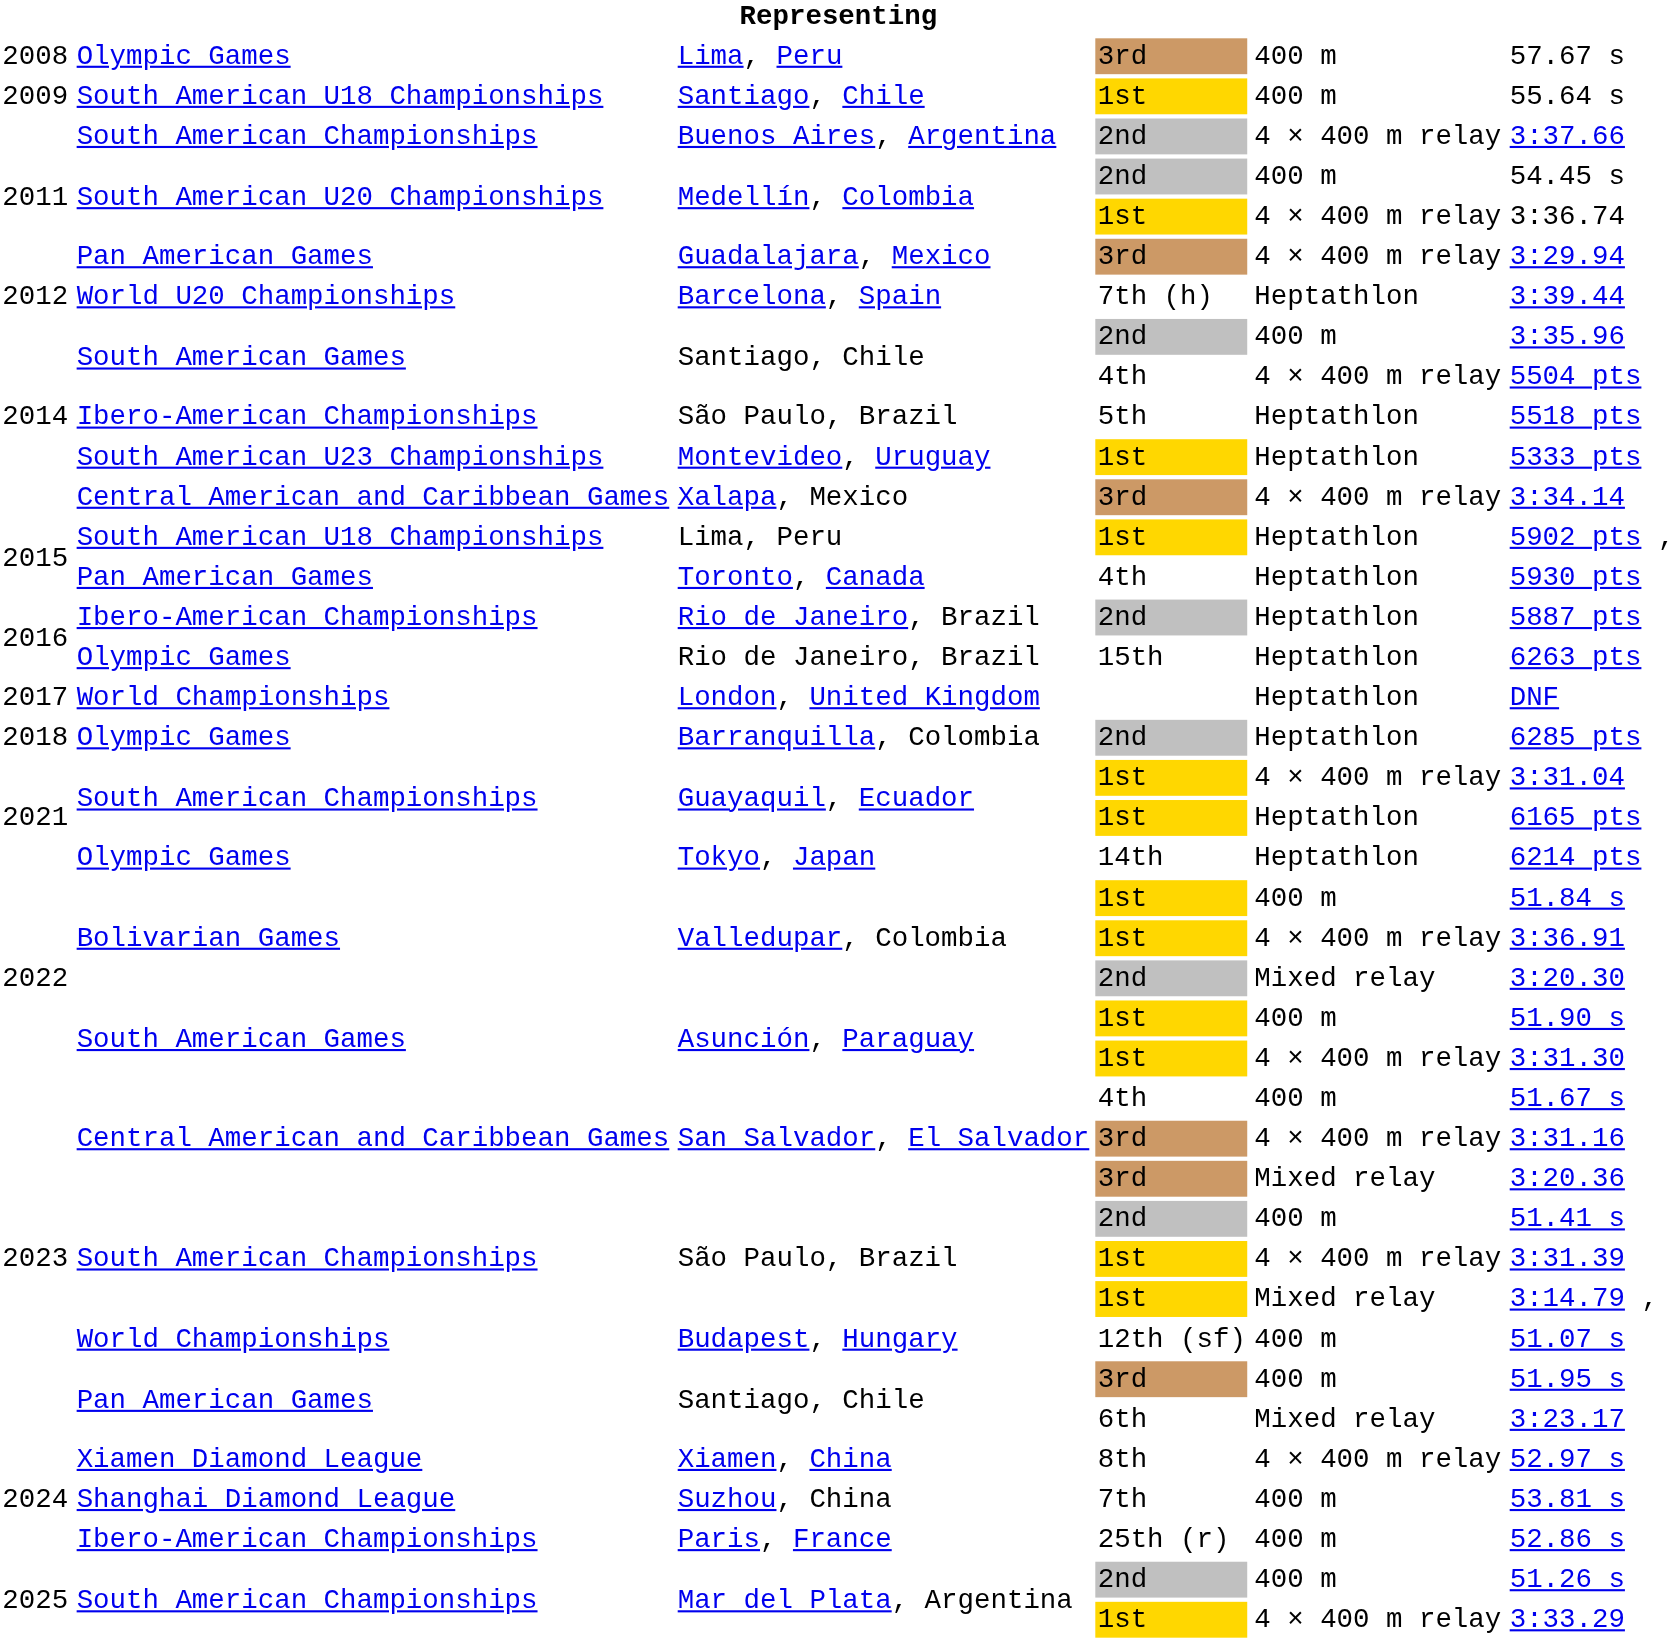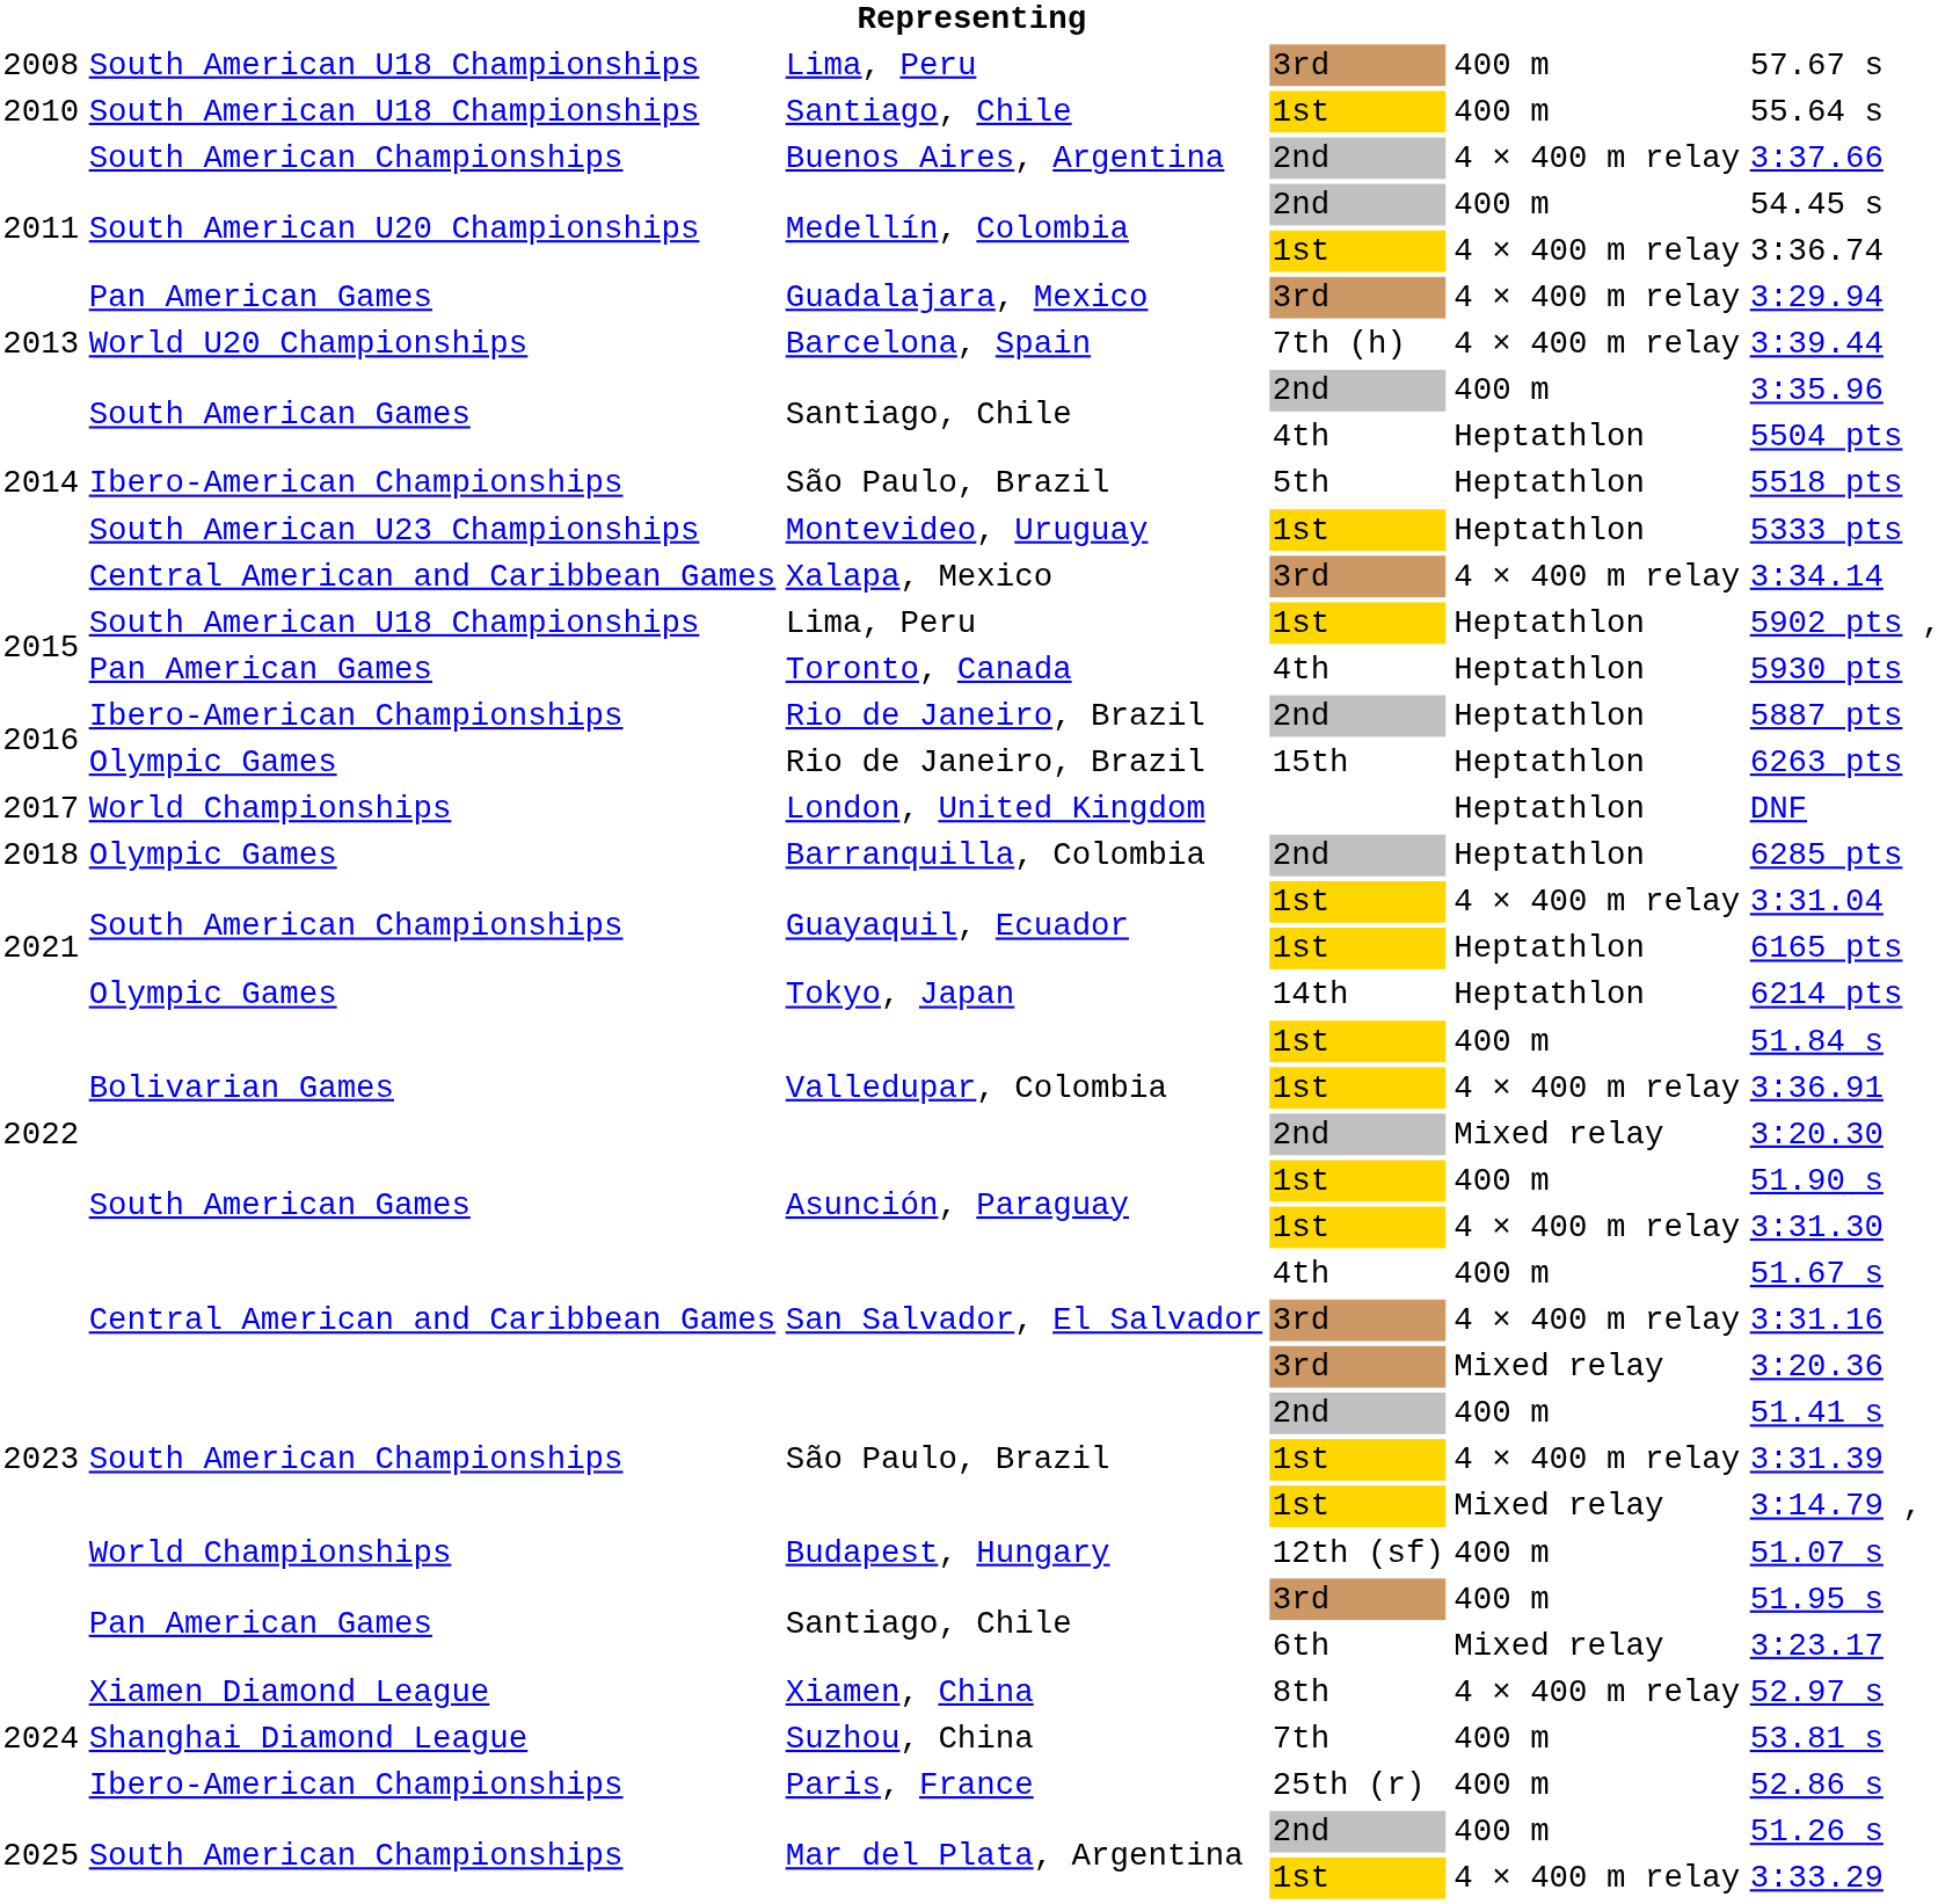Lima, Peru / 3rd | column 2: Olympic Games -> South American U18 Championships
Santiago, Chile / 1st | column 1: 2009 -> 2010
Barcelona, Spain | column 1: 2012 -> 2013
Barcelona, Spain | column 5: Heptathlon -> 4 × 400 m relay
Santiago, Chile / 4th | column 5: 4 × 400 m relay -> Heptathlon
